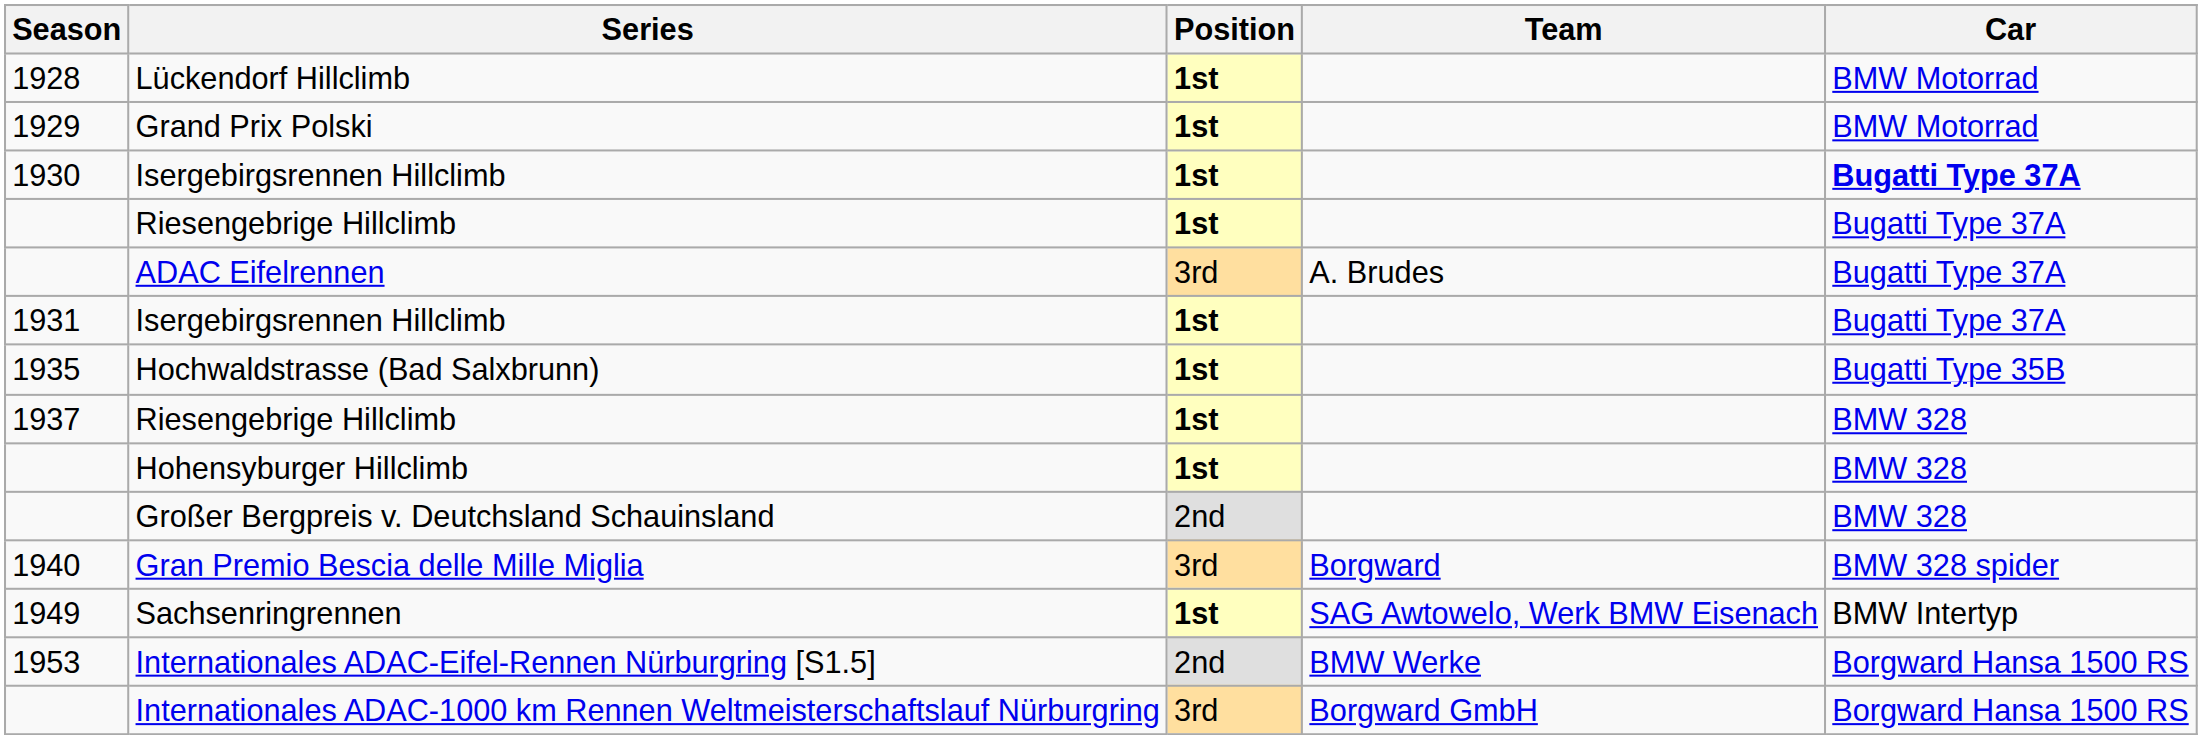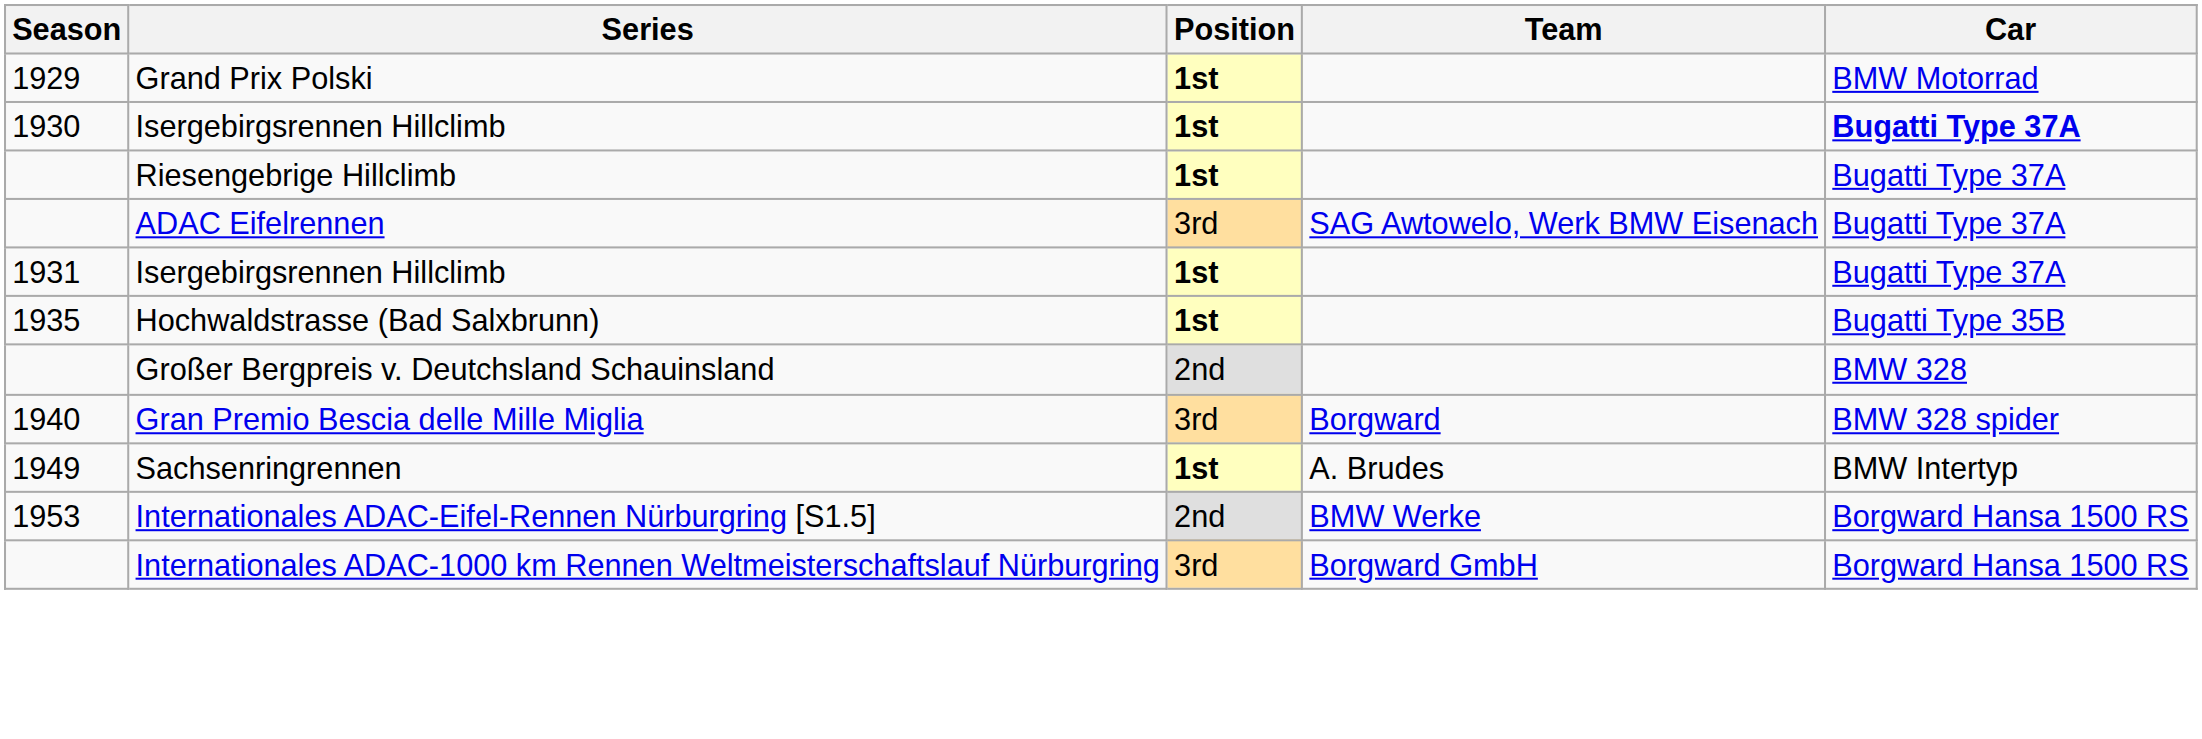- row: 1928 | Lückendorf Hillclimb | 1st | BMW Motorrad
ADAC Eifelrennen | Team: A. Brudes -> SAG Awtowelo, Werk BMW Eisenach
- row: 1937 | Riesengebrige Hillclimb | 1st | BMW 328
- row: Hohensyburger Hillclimb | 1st | BMW 328
Sachsenringrennen | Team: SAG Awtowelo, Werk BMW Eisenach -> A. Brudes
